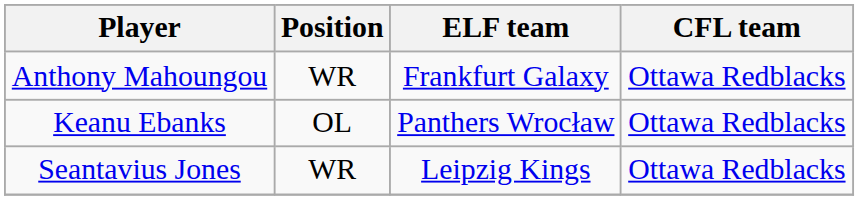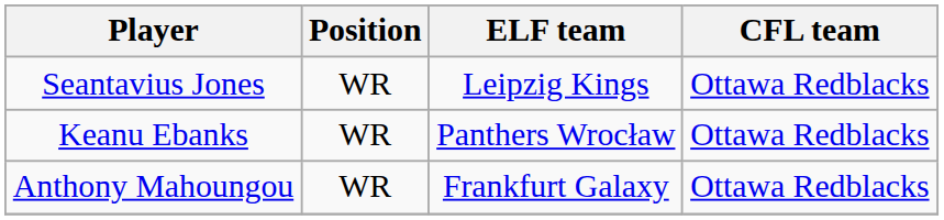rows swapped: Anthony Mahoungou <-> Seantavius Jones
Keanu Ebanks | Position: OL -> WR
